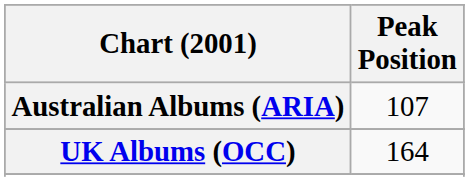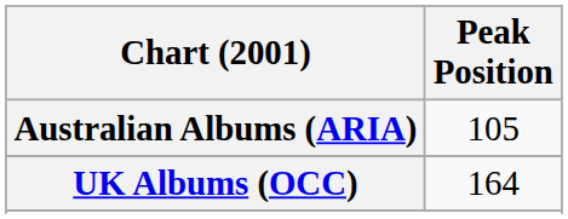Australian Albums (ARIA) | Peak Position: 107 -> 105
